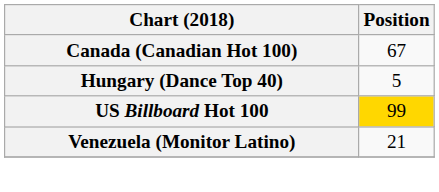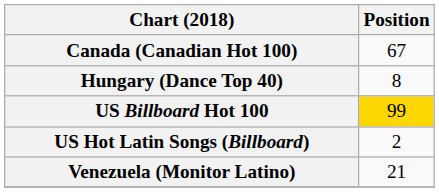Hungary (Dance Top 40) | Position: 5 -> 8
+ row: US Hot Latin Songs (Billboard) | 2
